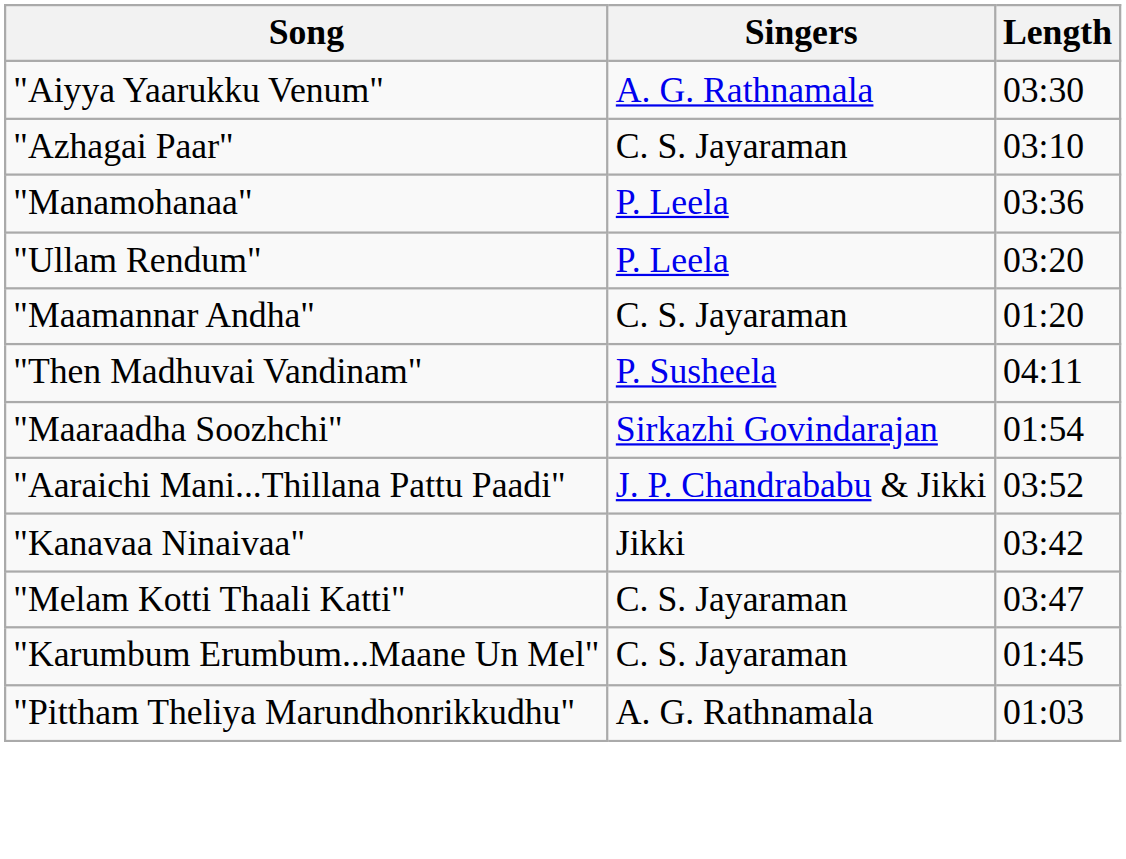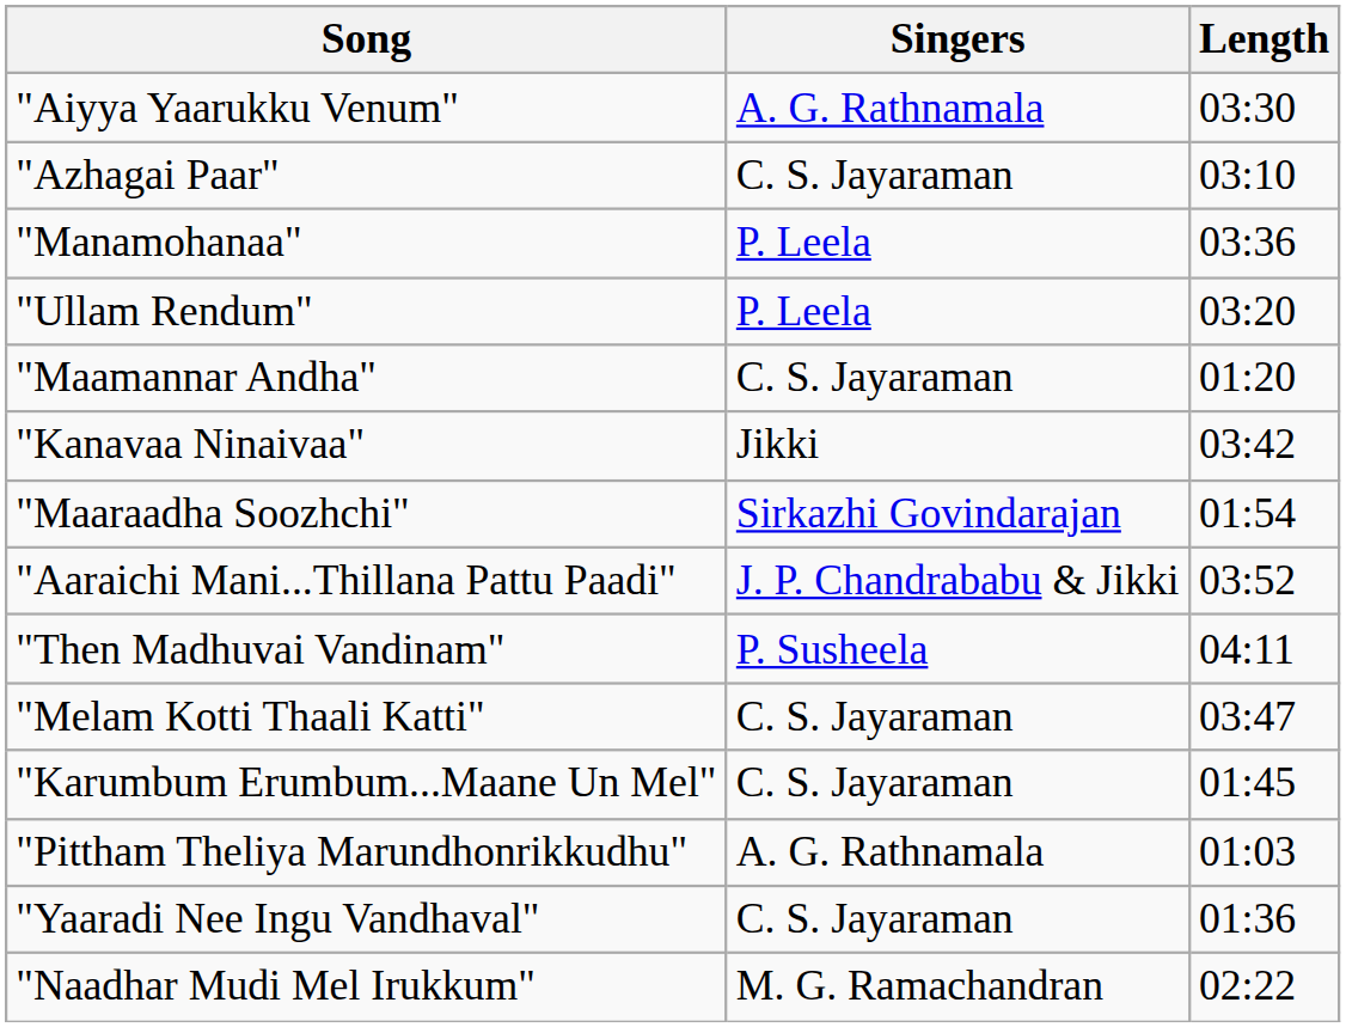rows swapped: "Kanavaa Ninaivaa" <-> "Then Madhuvai Vandinam"
+ row: "Yaaradi Nee Ingu Vandhaval" | C. S. Jayaraman | 01:36
+ row: "Naadhar Mudi Mel Irukkum" | M. G. Ramachandran | 02:22
